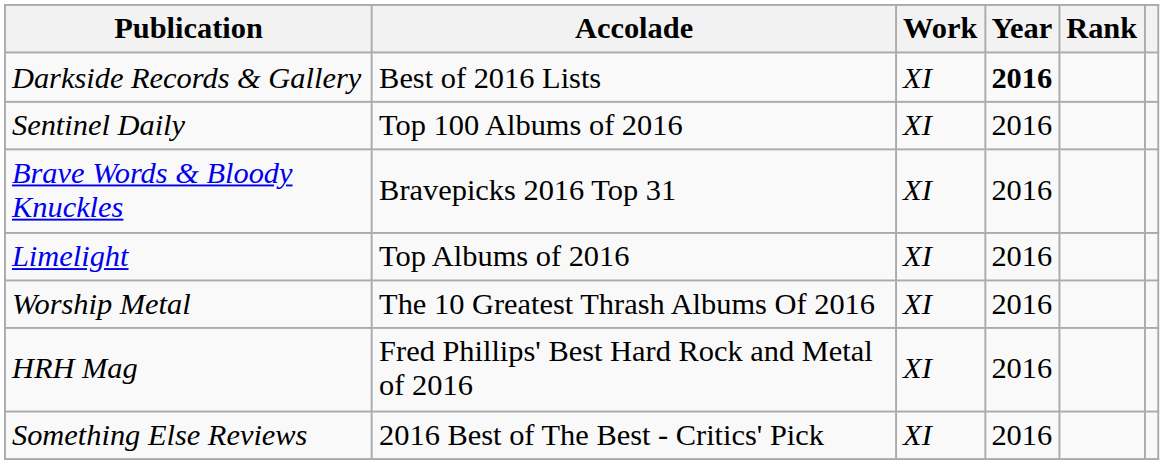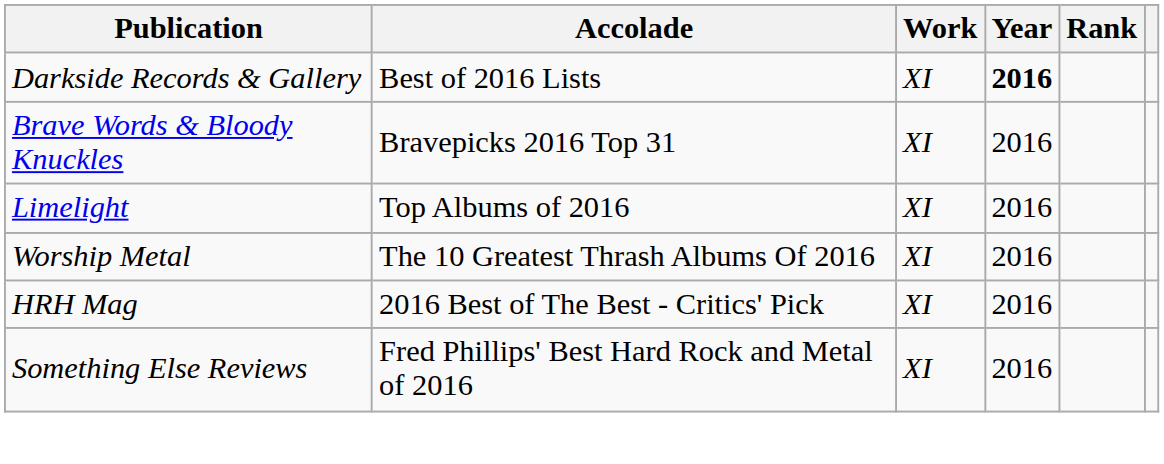- row: Sentinel Daily | Top 100 Albums of 2016 | XI | 2016
HRH Mag | Accolade: Fred Phillips' Best Hard Rock and Metal of 2016 -> 2016 Best of The Best - Critics' Pick
Something Else Reviews | Accolade: 2016 Best of The Best - Critics' Pick -> Fred Phillips' Best Hard Rock and Metal of 2016
